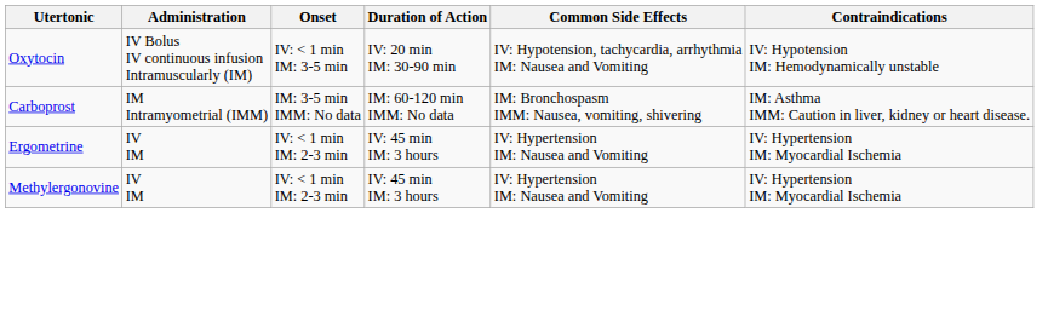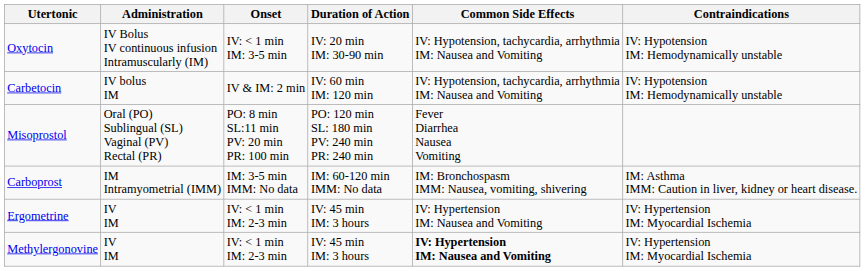+ row: Carbetocin | IV bolus IM | IV & IM: 2 min | IV: 60 min IM: 120 min | IV: Hypotension, tachycardia, arrhythmia IM: Nausea and Vomiting | IV: Hypotension IM: Hemodynamically unstable
+ row: Misoprostol | Oral (PO) Sublingual (SL) Vaginal (PV) Rectal (PR) | PO: 8 min SL:11 min PV: 20 min PR: 100 min | PO: 120 min SL: 180 min PV: 240 min PR: 240 min | Fever Diarrhea Nausea Vomiting
Methylergonovine | Common Side Effects: normal -> bold
